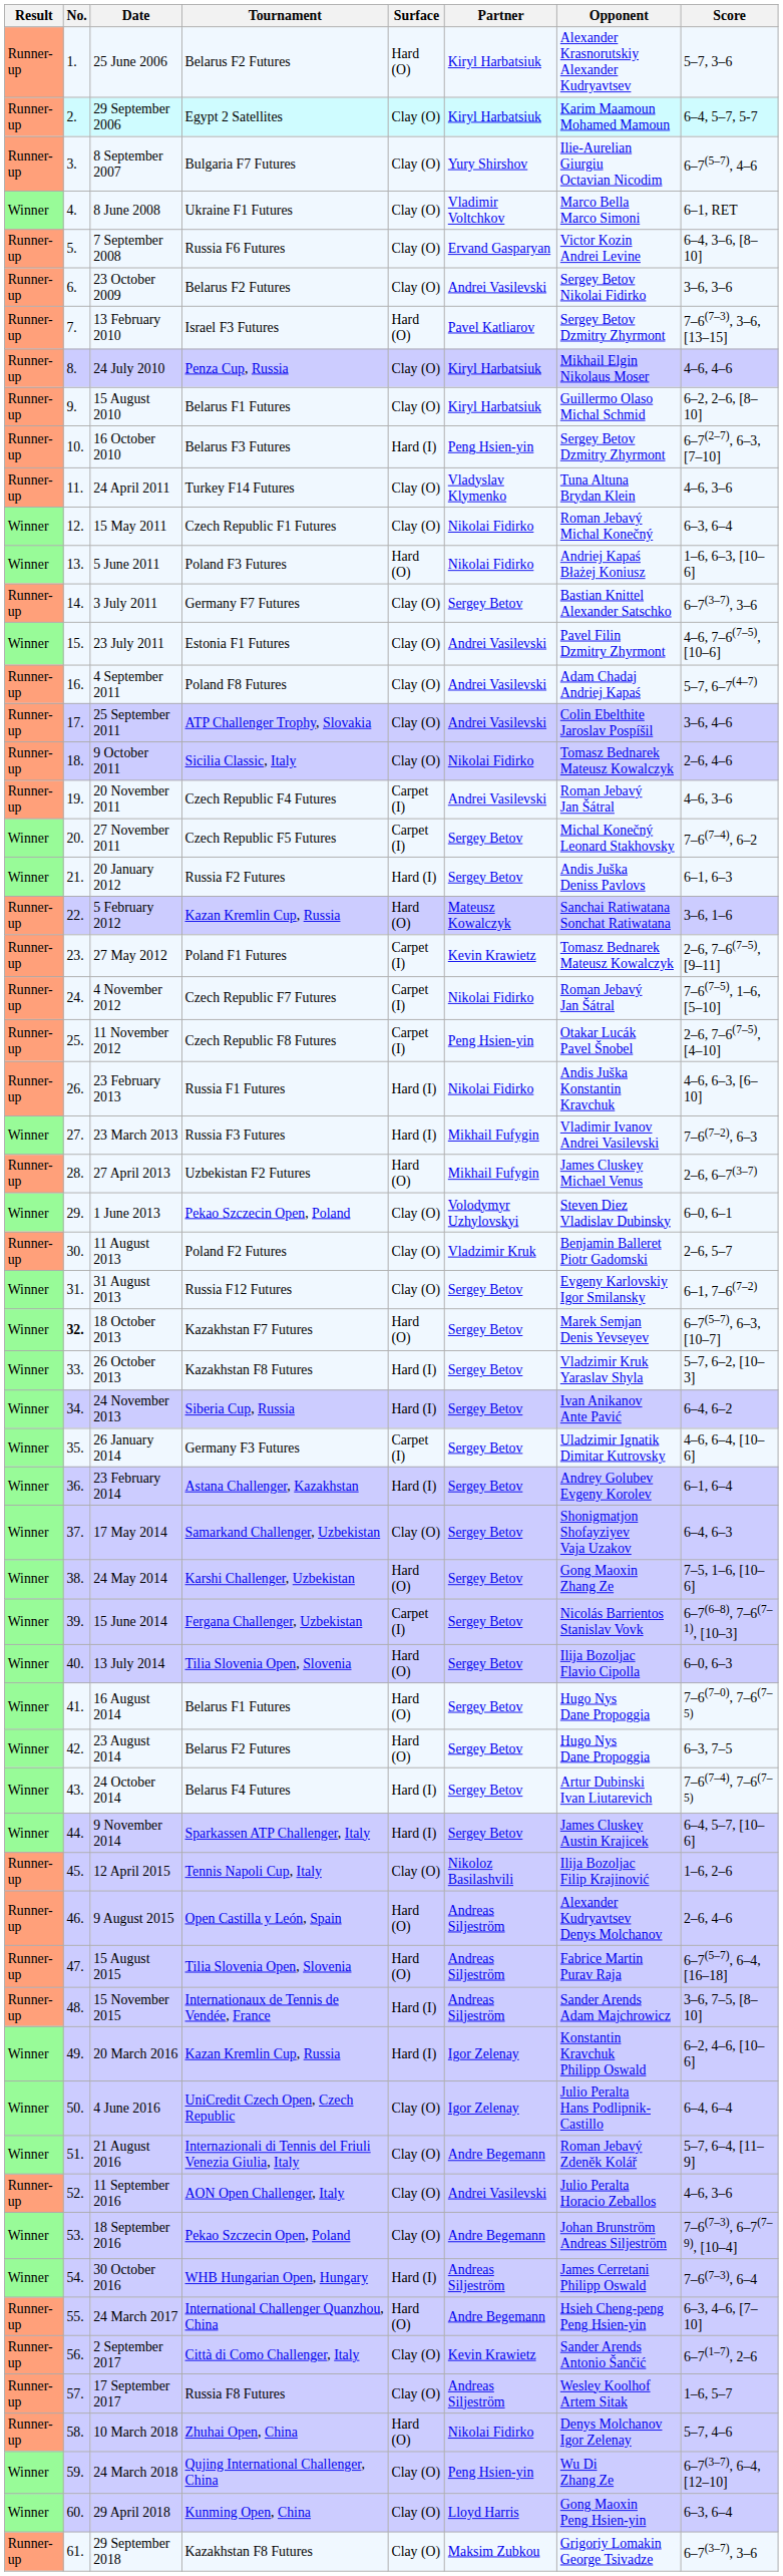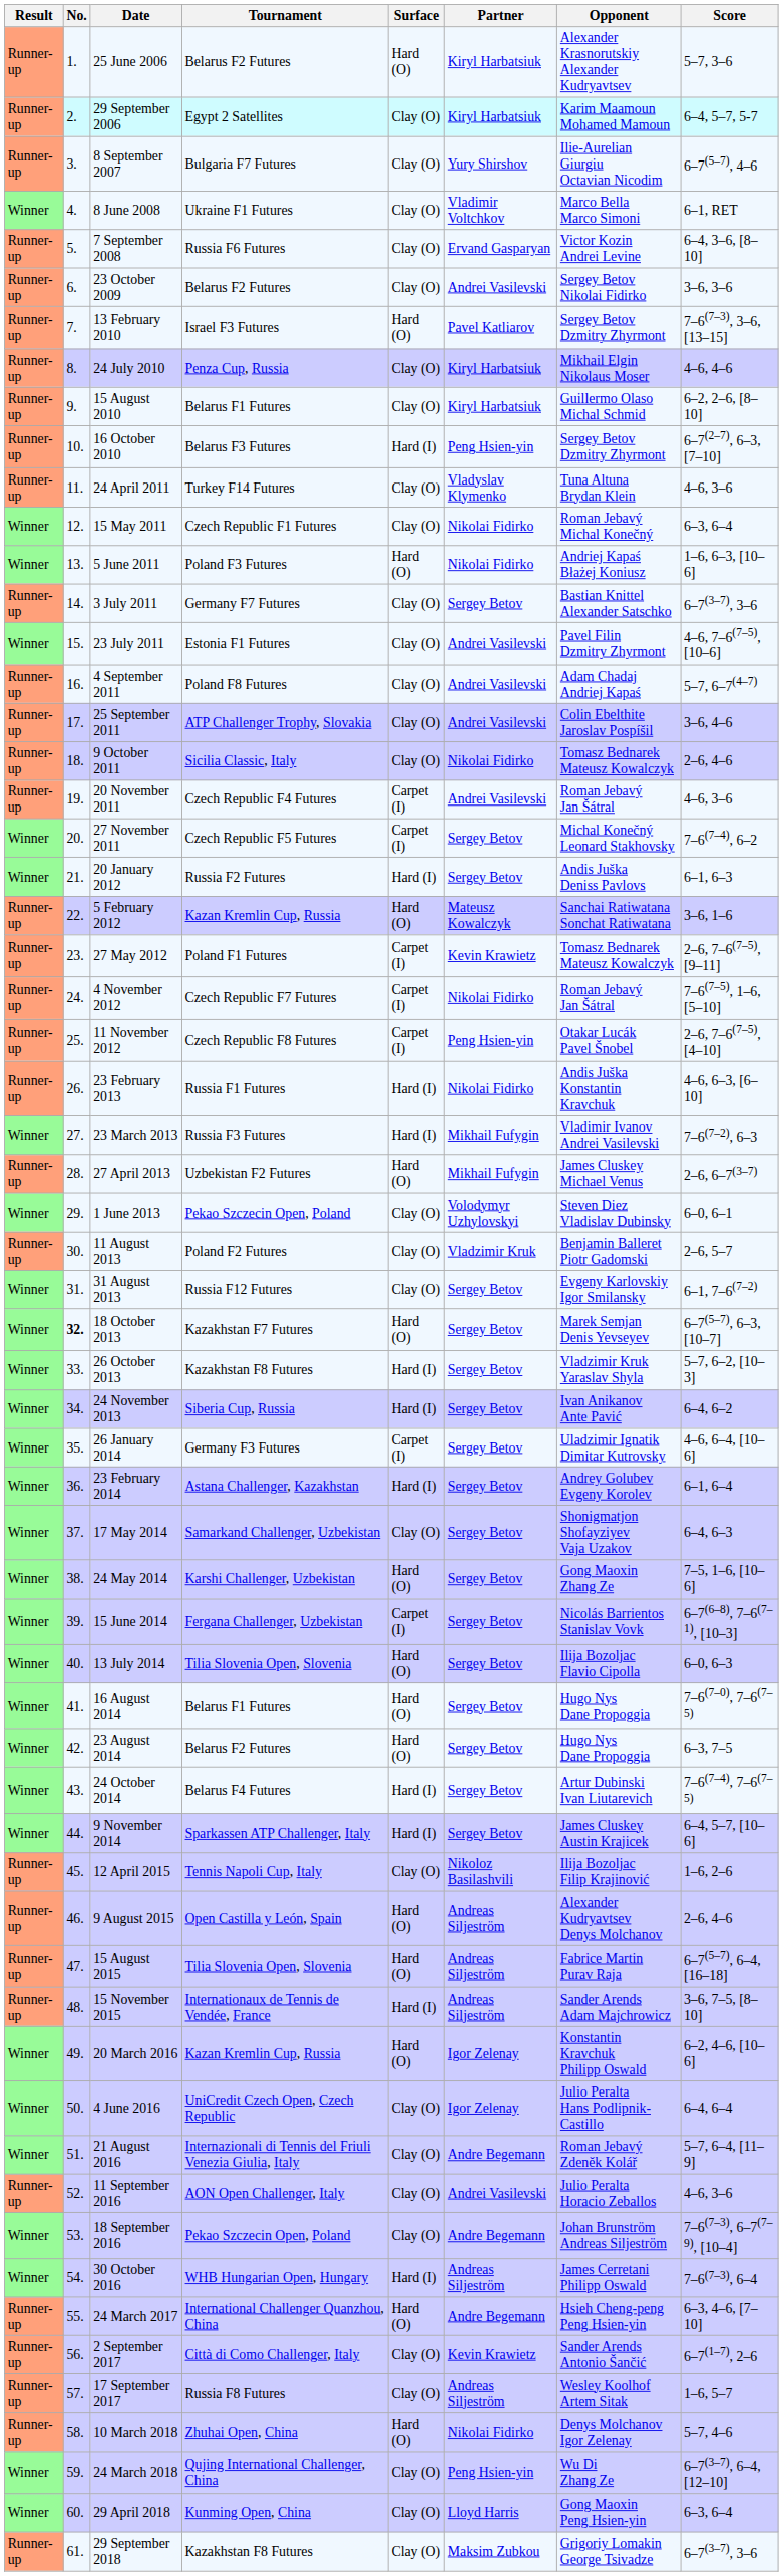20 March 2016 | Surface: Hard (I) -> Hard (O)
